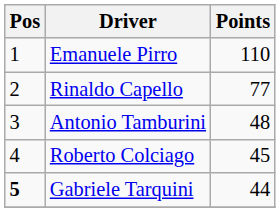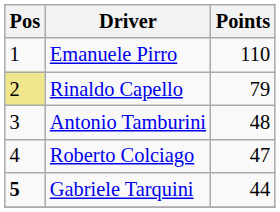Rinaldo Capello | Pos: no background -> khaki background
Rinaldo Capello | Points: 77 -> 79
Roberto Colciago | Points: 45 -> 47
